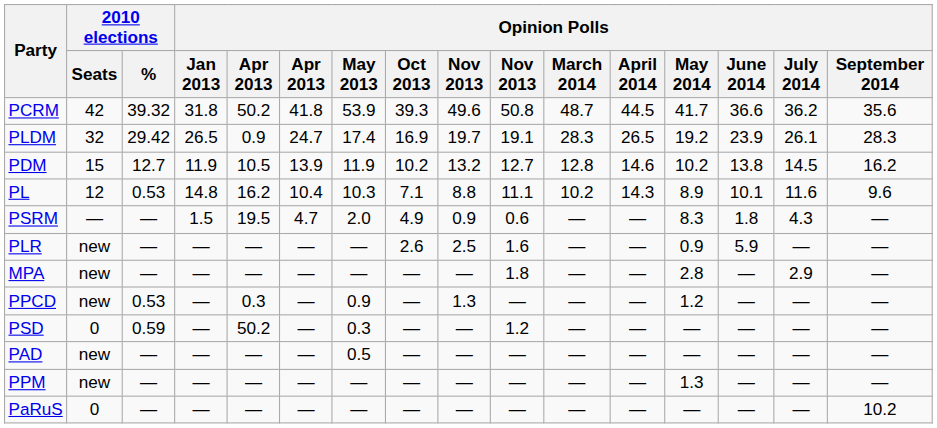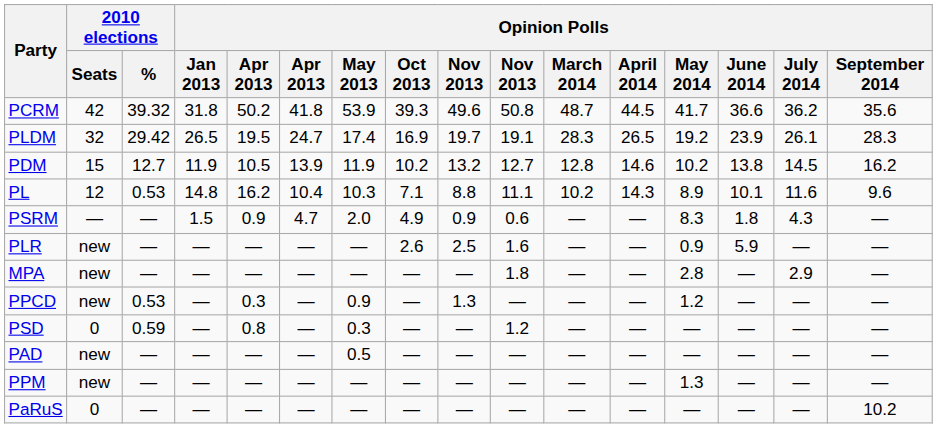PLDM | column 5: 0.9 -> 19.5
PSRM | column 5: 19.5 -> 0.9
PSD | column 5: 50.2 -> 0.8
